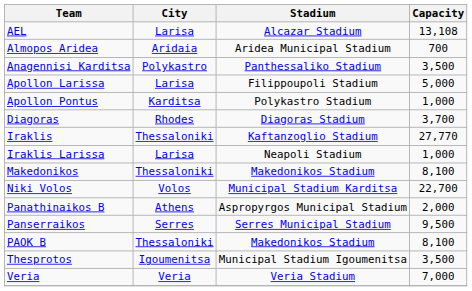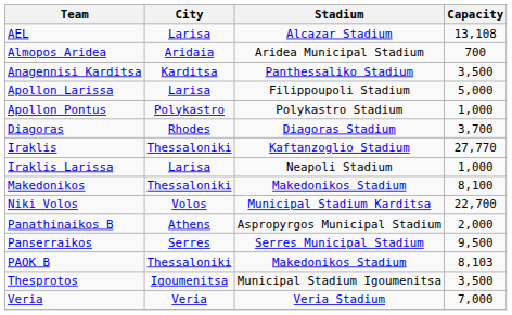Anagennisi Karditsa | City: Polykastro -> Karditsa
Apollon Pontus | City: Karditsa -> Polykastro
PAOK B | Capacity: 8,100 -> 8,103
